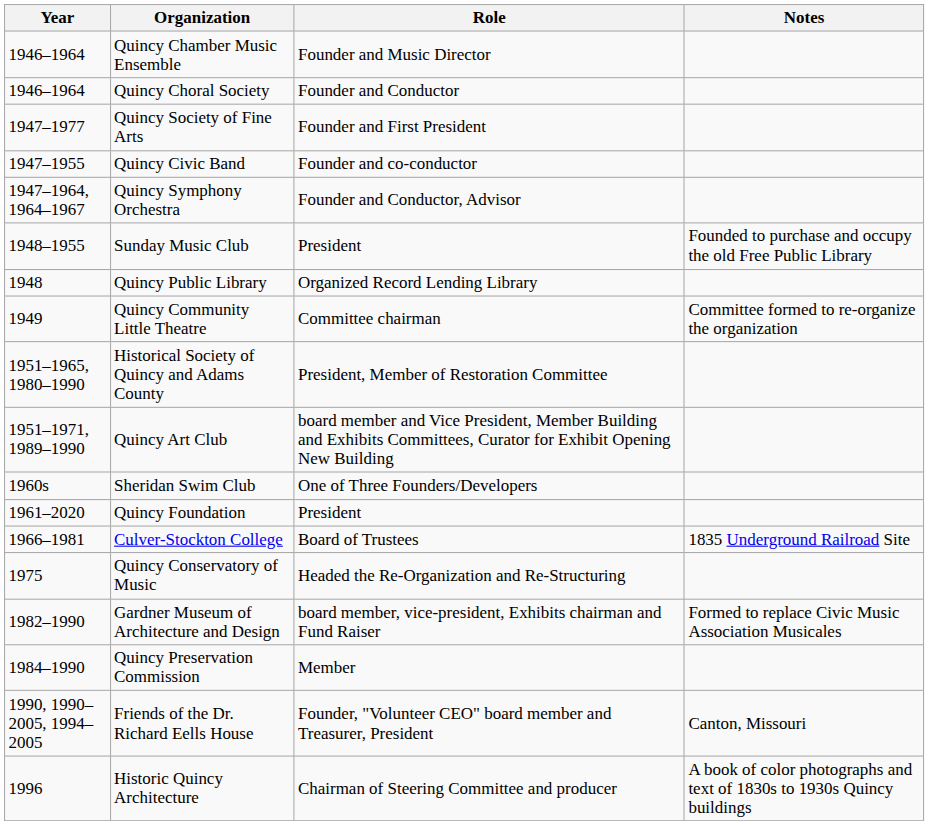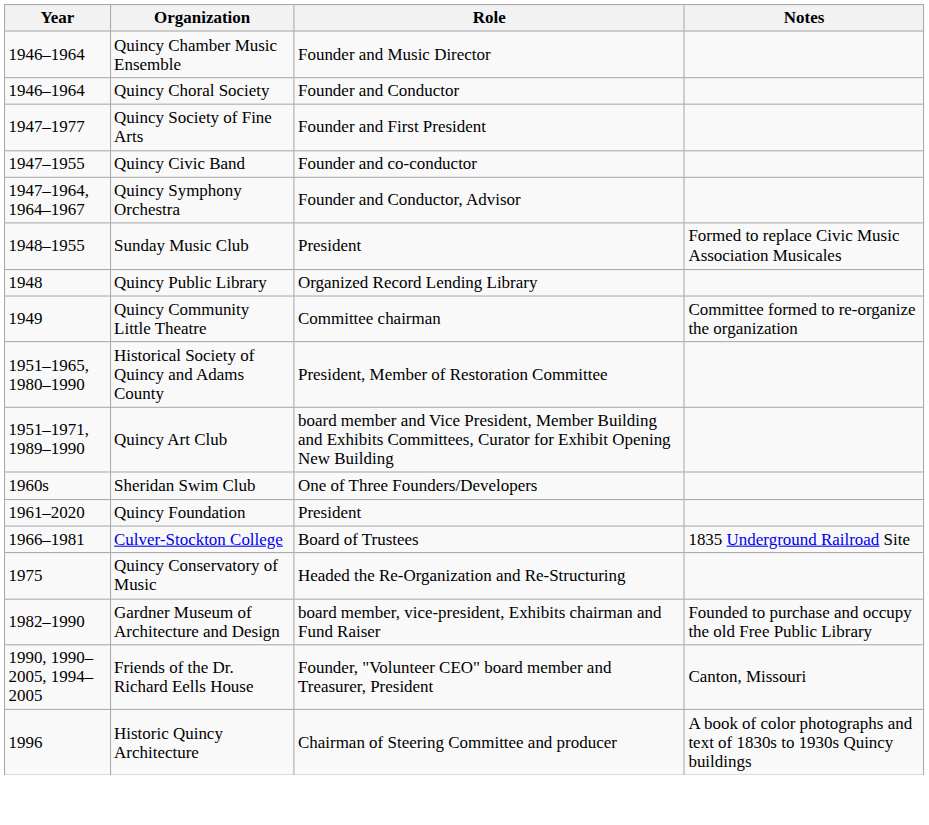Sunday Music Club | Notes: Founded to purchase and occupy the old Free Public Library -> Formed to replace Civic Music Association Musicales
Gardner Museum of Architecture and Design | Notes: Formed to replace Civic Music Association Musicales -> Founded to purchase and occupy the old Free Public Library
- row: 1984–1990 | Quincy Preservation Commission | Member
